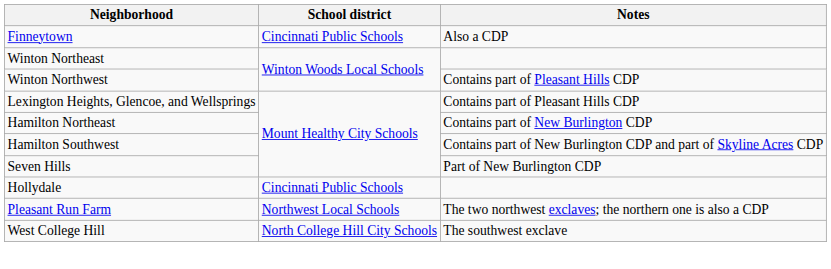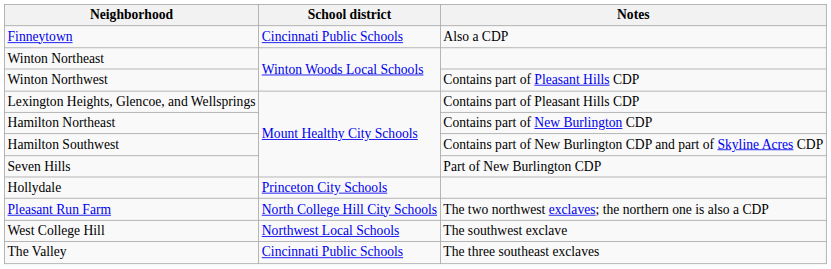Hollydale | School district: Cincinnati Public Schools -> Princeton City Schools
Pleasant Run Farm | School district: Northwest Local Schools -> North College Hill City Schools
West College Hill | School district: North College Hill City Schools -> Northwest Local Schools
+ row: The Valley | Cincinnati Public Schools | The three southeast exclaves
